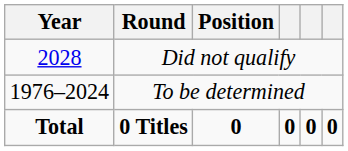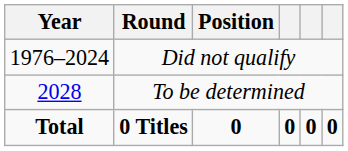Did not qualify | Year: 2028 -> 1976–2024
To be determined | Year: 1976–2024 -> 2028
